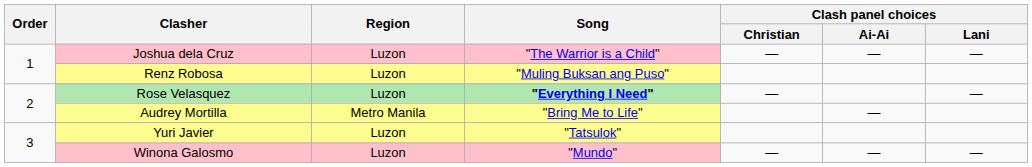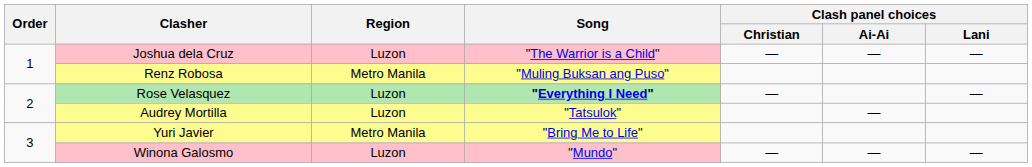Renz Robosa | Region: Luzon -> Metro Manila
Audrey Mortilla | Region: Metro Manila -> Luzon
Audrey Mortilla | Song: "Bring Me to Life" -> "Tatsulok"
Yuri Javier | Region: Luzon -> Metro Manila
Yuri Javier | Song: "Tatsulok" -> "Bring Me to Life"
